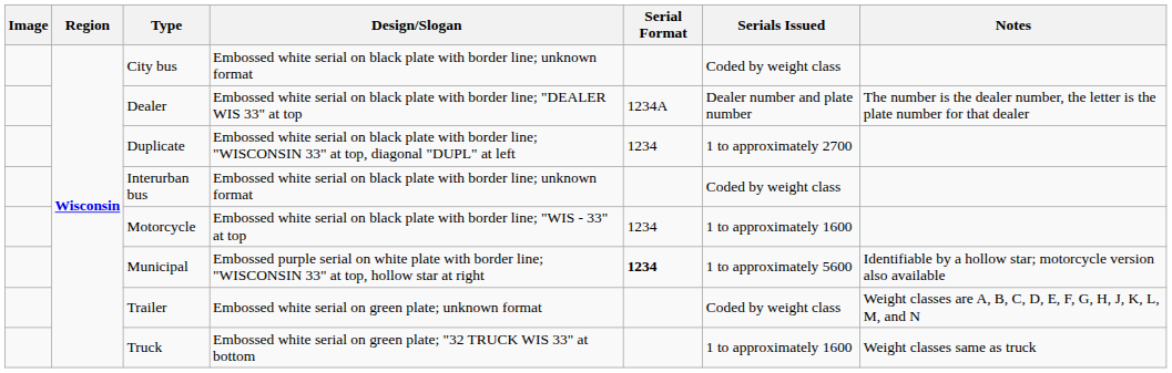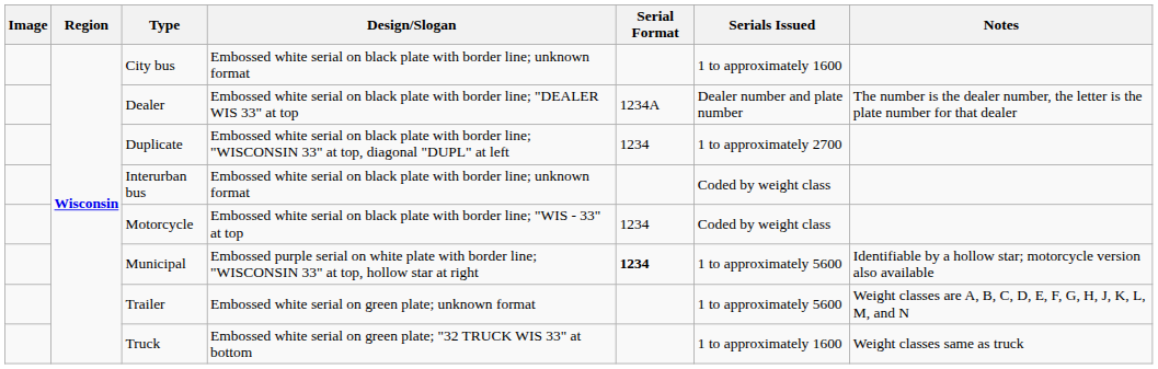City bus | Serials Issued: Coded by weight class -> 1 to approximately 1600
Motorcycle | Serials Issued: 1 to approximately 1600 -> Coded by weight class
Trailer | Serials Issued: Coded by weight class -> 1 to approximately 5600
